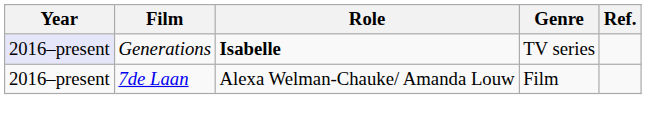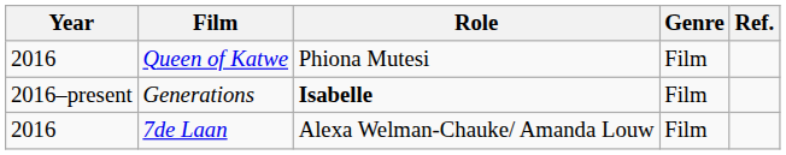+ row: 2016 | Queen of Katwe | Phiona Mutesi | Film
Generations | Year: lavender background -> no background
Generations | Genre: TV series -> Film
7de Laan | Year: 2016–present -> 2016
